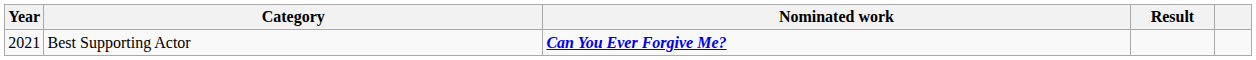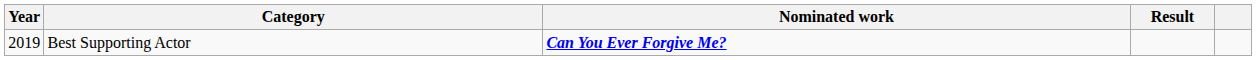Best Supporting Actor | Year: 2021 -> 2019
